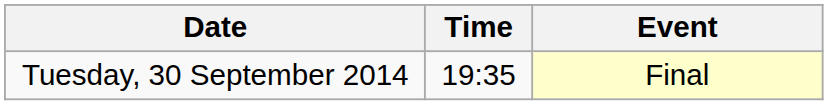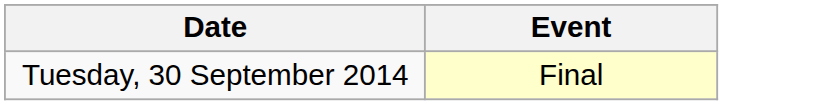- column: Time | 19:35
